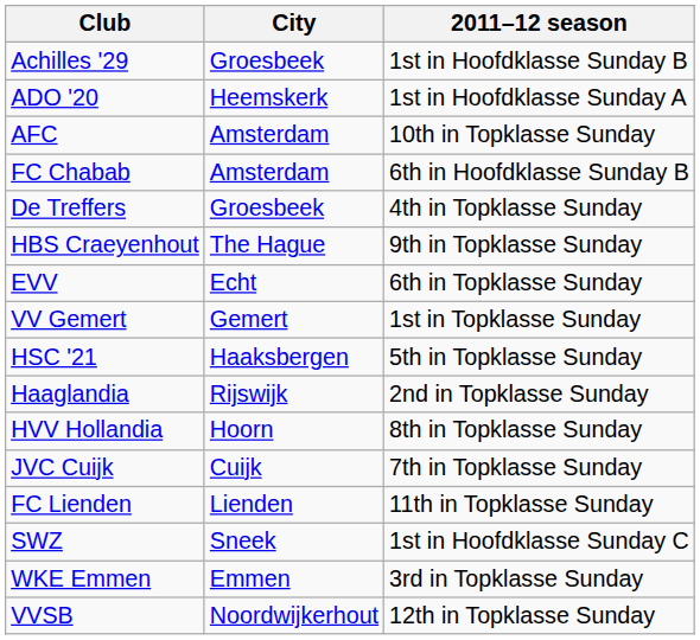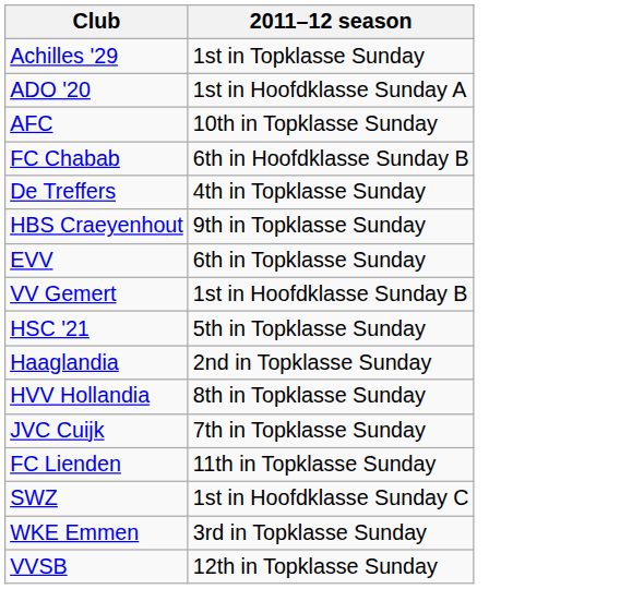- column: City | Groesbeek | Heemskerk | Amsterdam | Amsterdam | Groesbeek | The Hague | Echt | Gemert | Haaksbergen | Rijswijk | Hoorn | Cuijk | Lienden | Sneek | Emmen | Noordwijkerhout
Achilles '29 | 2011–12 season: 1st in Hoofdklasse Sunday B -> 1st in Topklasse Sunday
VV Gemert | 2011–12 season: 1st in Topklasse Sunday -> 1st in Hoofdklasse Sunday B
